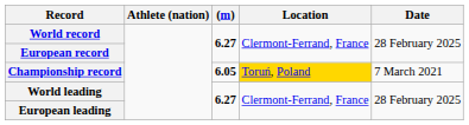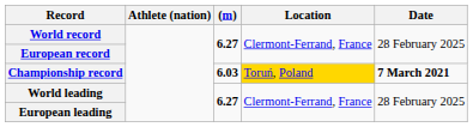Championship record | (m): 6.05 -> 6.03
Championship record | Date: normal -> bold
